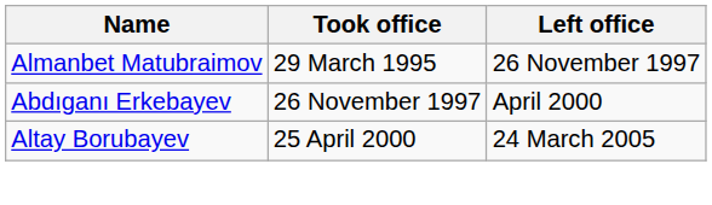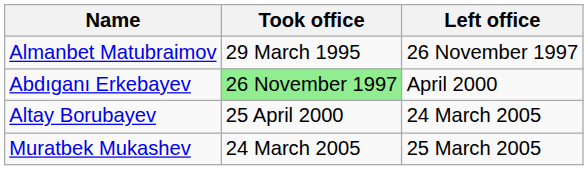Abdıganı Erkebayev | Took office: no background -> lightgreen background
+ row: Muratbek Mukashev | 24 March 2005 | 25 March 2005
